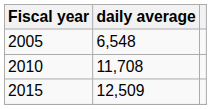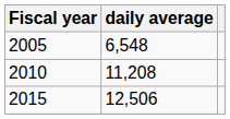2010 | daily average: 11,708 -> 11,208
2015 | daily average: 12,509 -> 12,506
